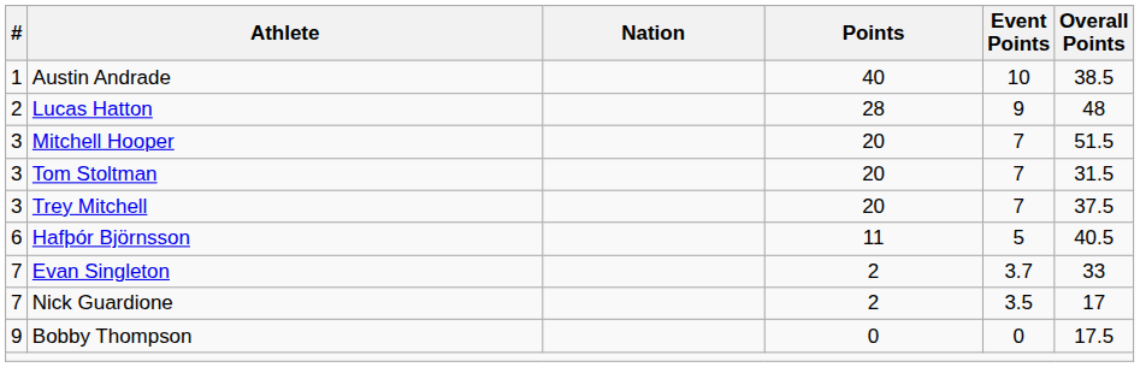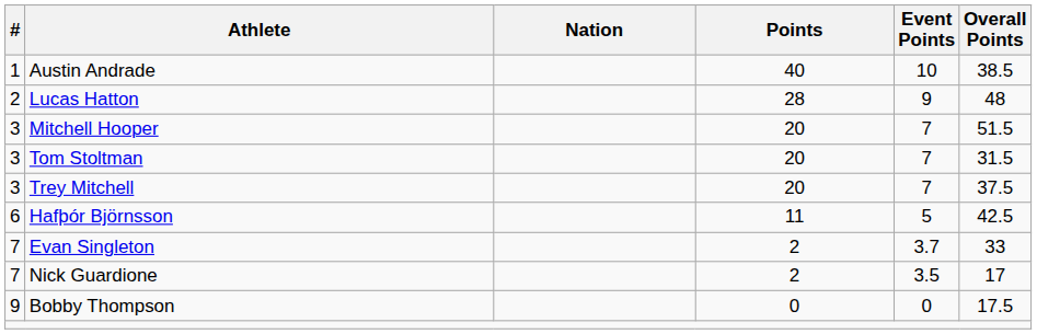Hafþór Björnsson | Overall Points: 40.5 -> 42.5
